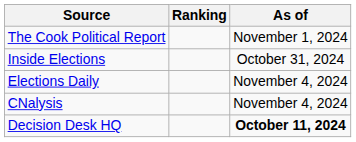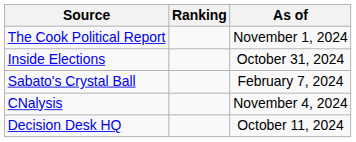+ row: Sabato's Crystal Ball | February 7, 2024
- row: Elections Daily | November 4, 2024
Decision Desk HQ | As of: bold -> normal
